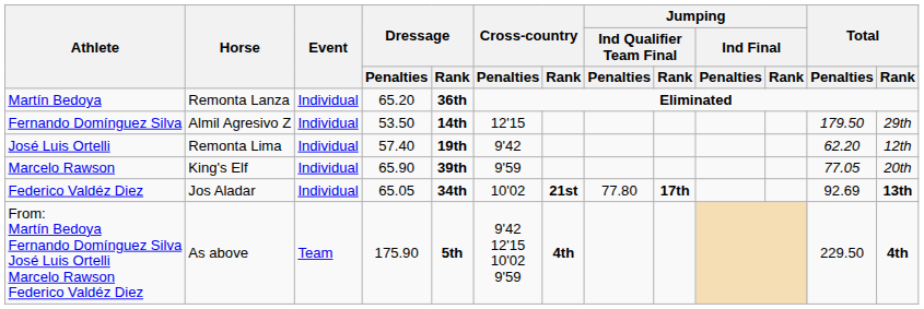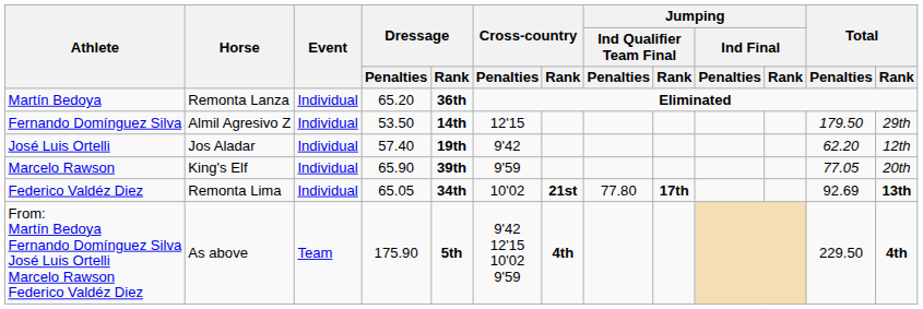José Luis Ortelli | Horse: Remonta Lima -> Jos Aladar
Federico Valdéz Diez | Horse: Jos Aladar -> Remonta Lima
